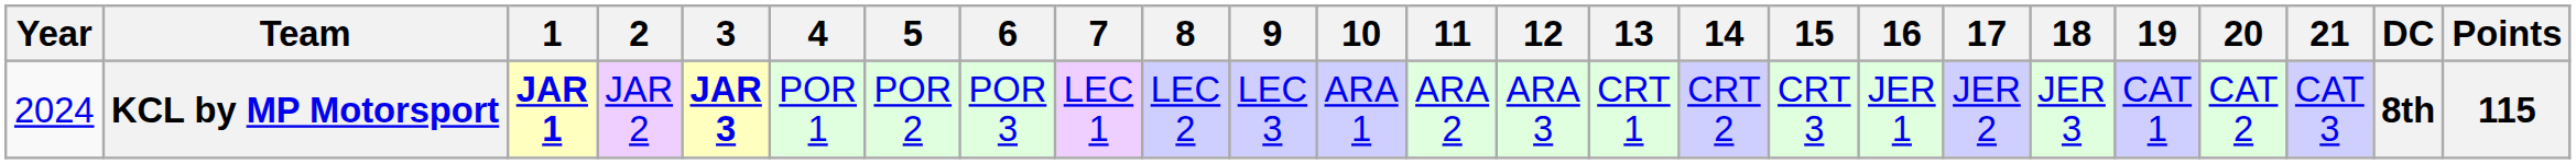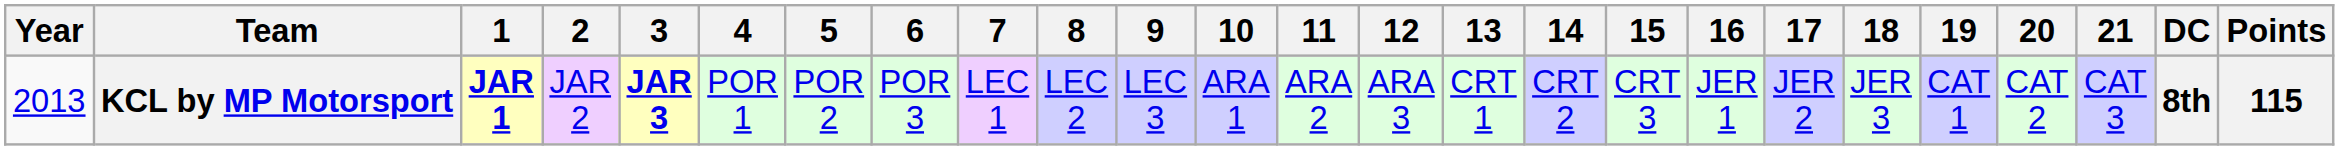KCL by MP Motorsport | Year: 2024 -> 2013
